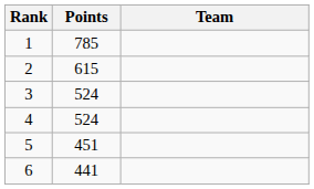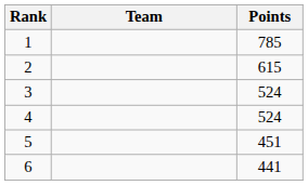columns swapped: Team <-> Points
